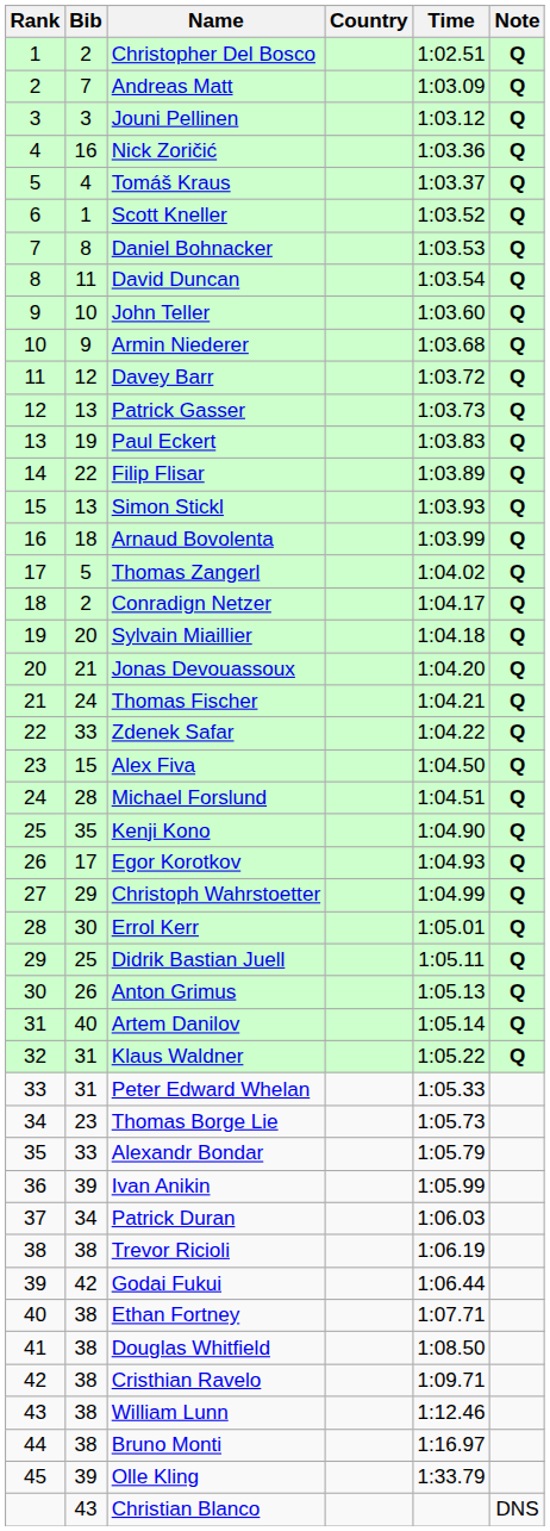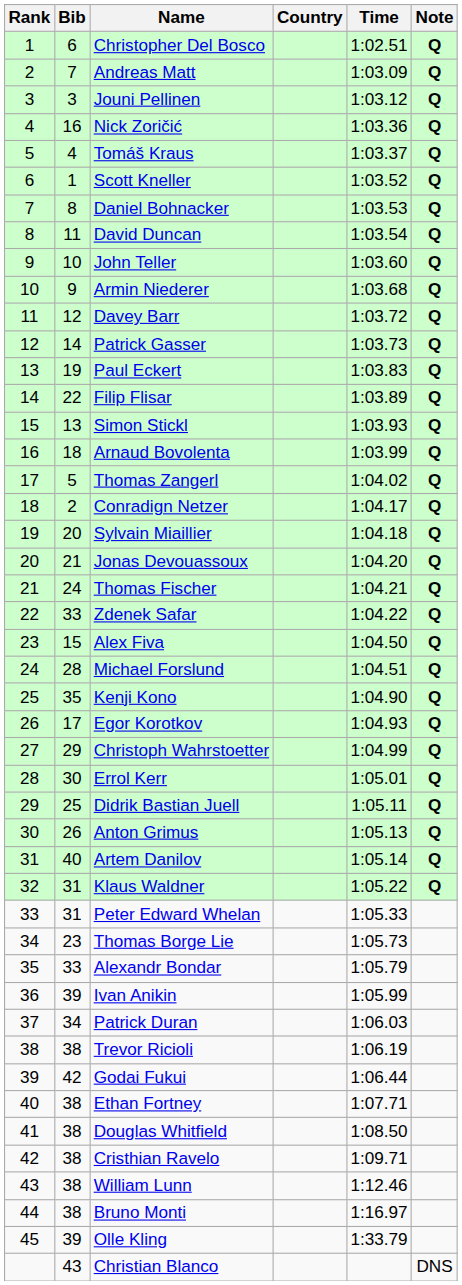Christopher Del Bosco | Bib: 2 -> 6
Patrick Gasser | Bib: 13 -> 14
